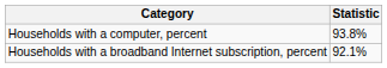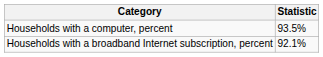Households with a computer, percent | Statistic: 93.8% -> 93.5%
